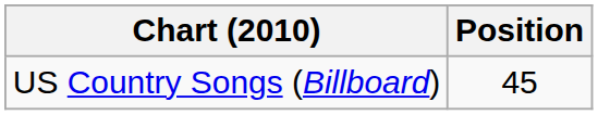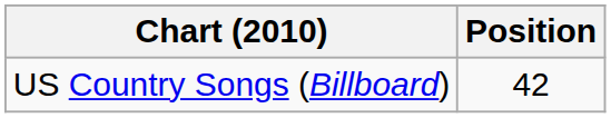US Country Songs (Billboard) | Position: 45 -> 42
